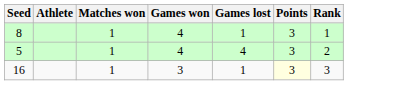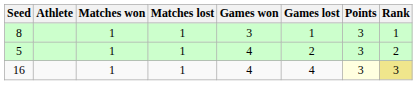+ column: Matches lost | 1 | 1 | 1
8 | Games won: 4 -> 3
5 | Games lost: 4 -> 2
16 | Games won: 3 -> 4
16 | Games lost: 1 -> 4
16 | Rank: no background -> khaki background
